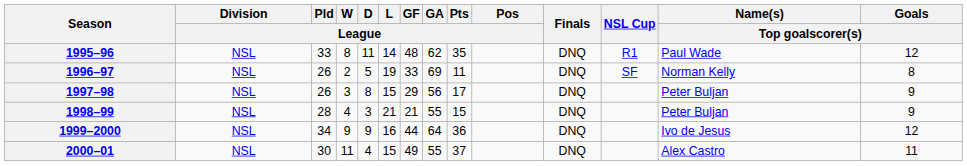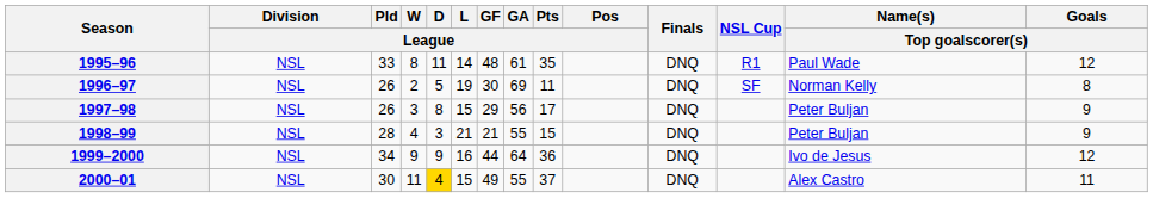1995–96 | GA / League: 62 -> 61
1996–97 | GF / League: 33 -> 30
2000–01 | D / League: no background -> gold background
